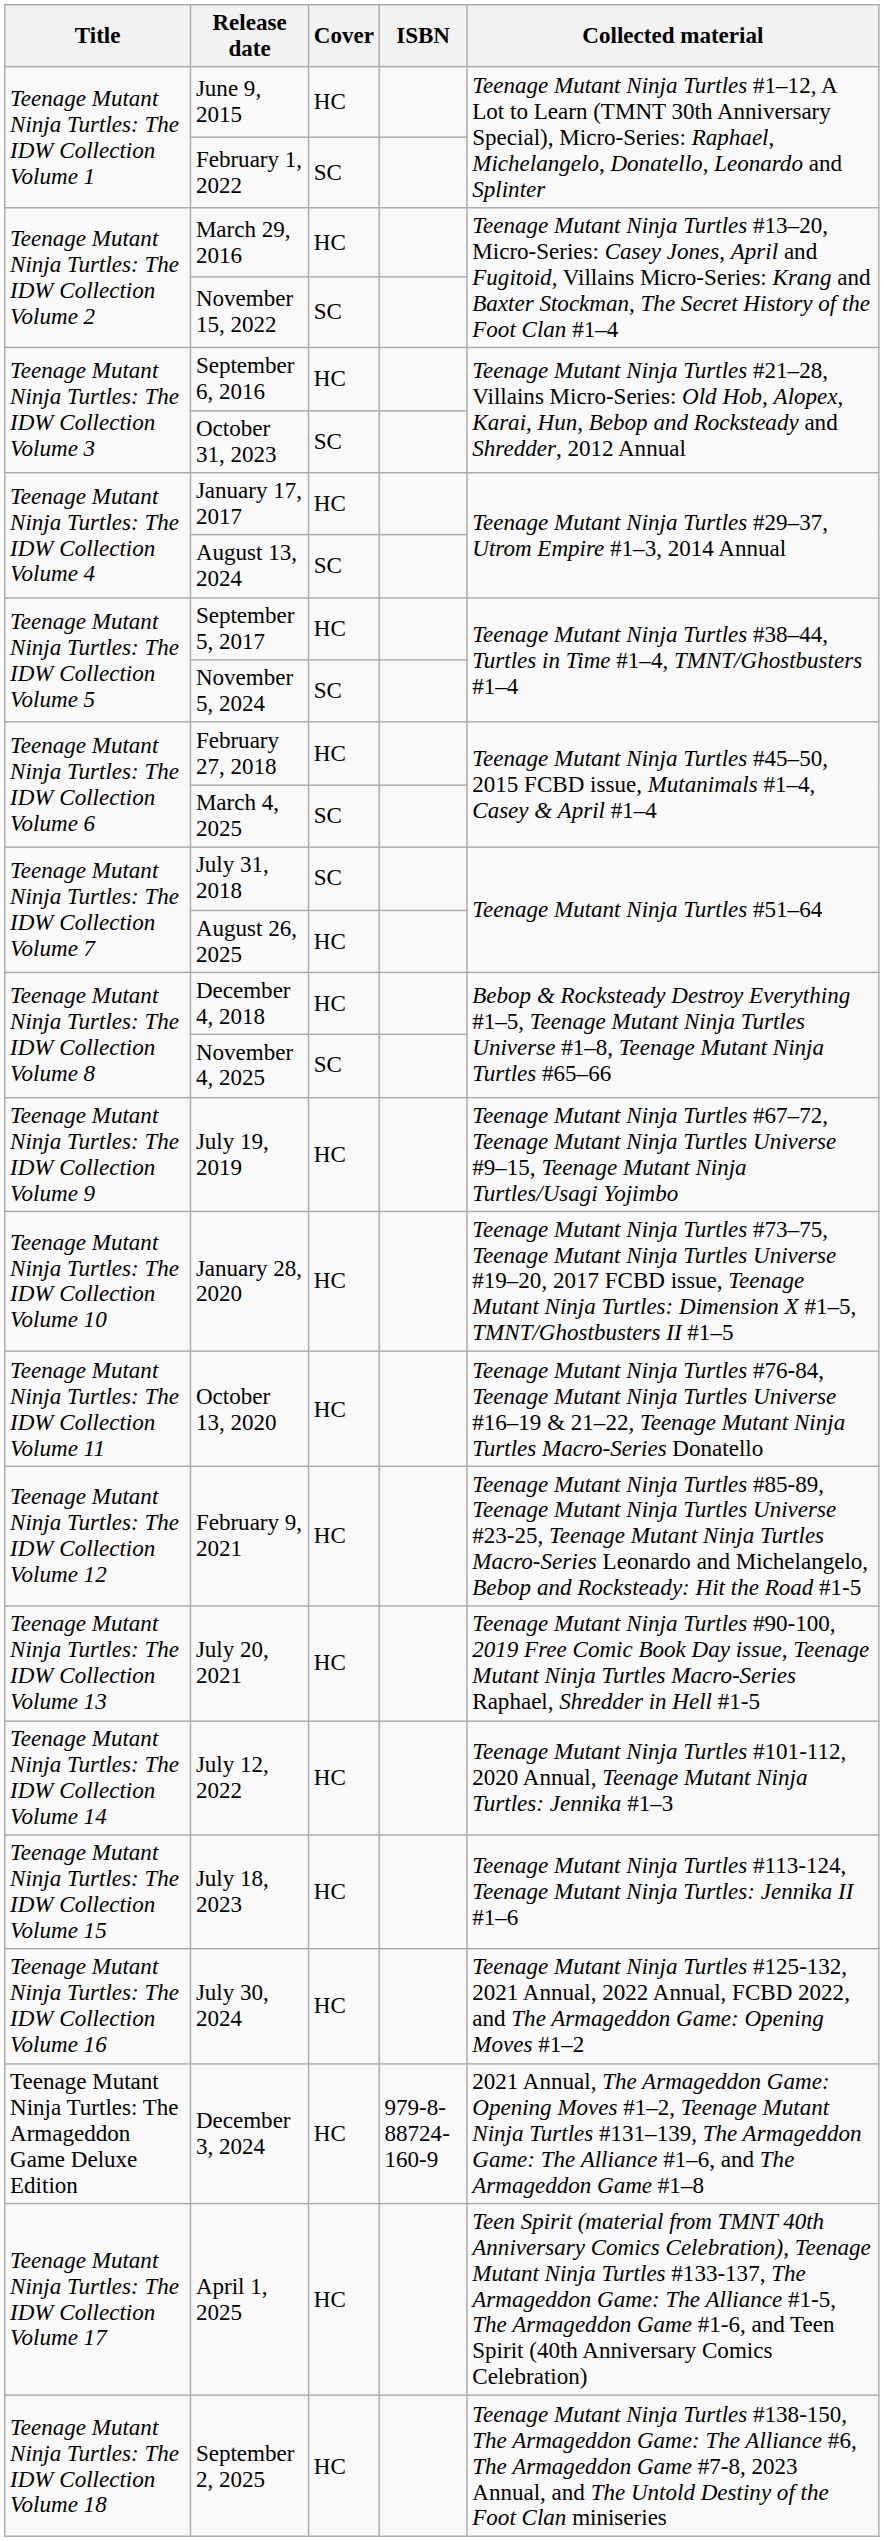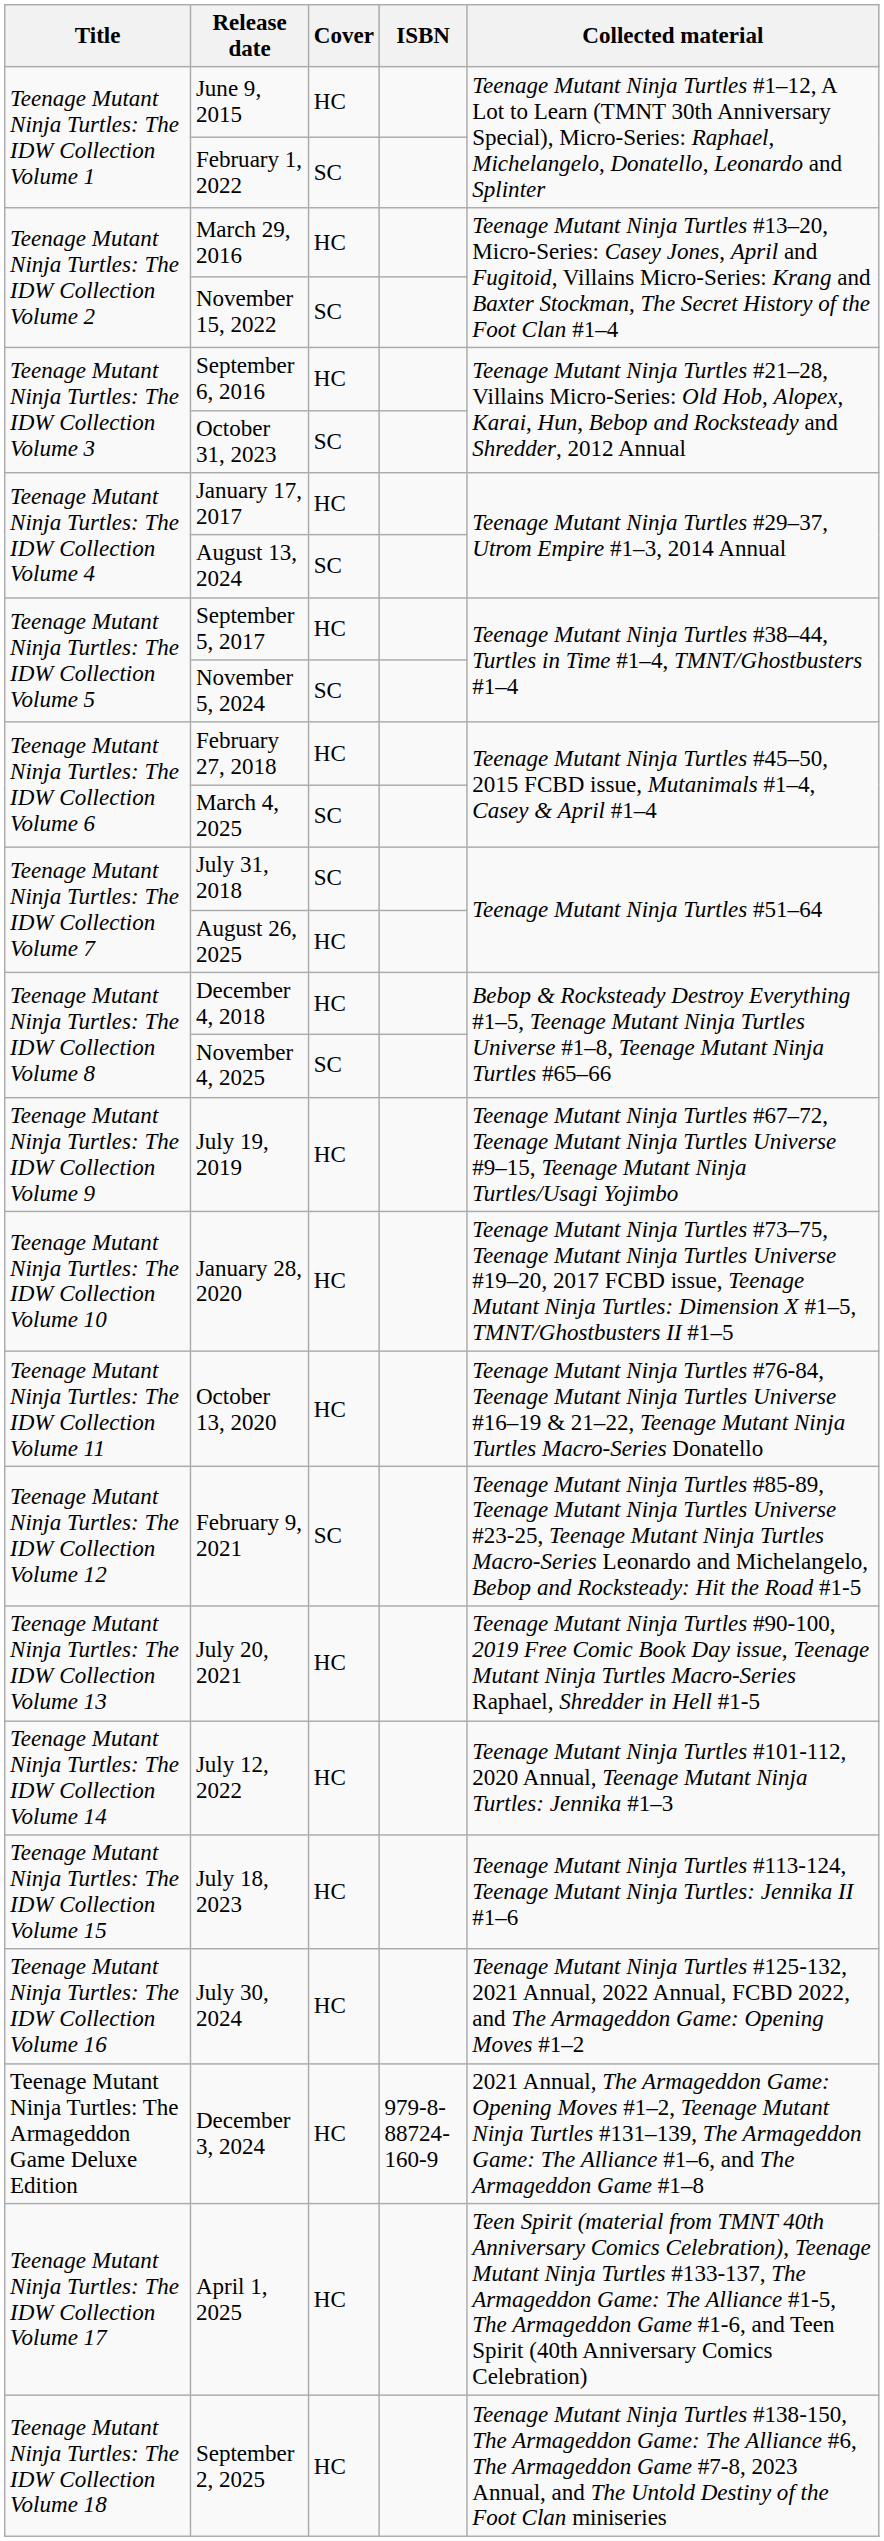February 9, 2021 | Cover: HC -> SC
